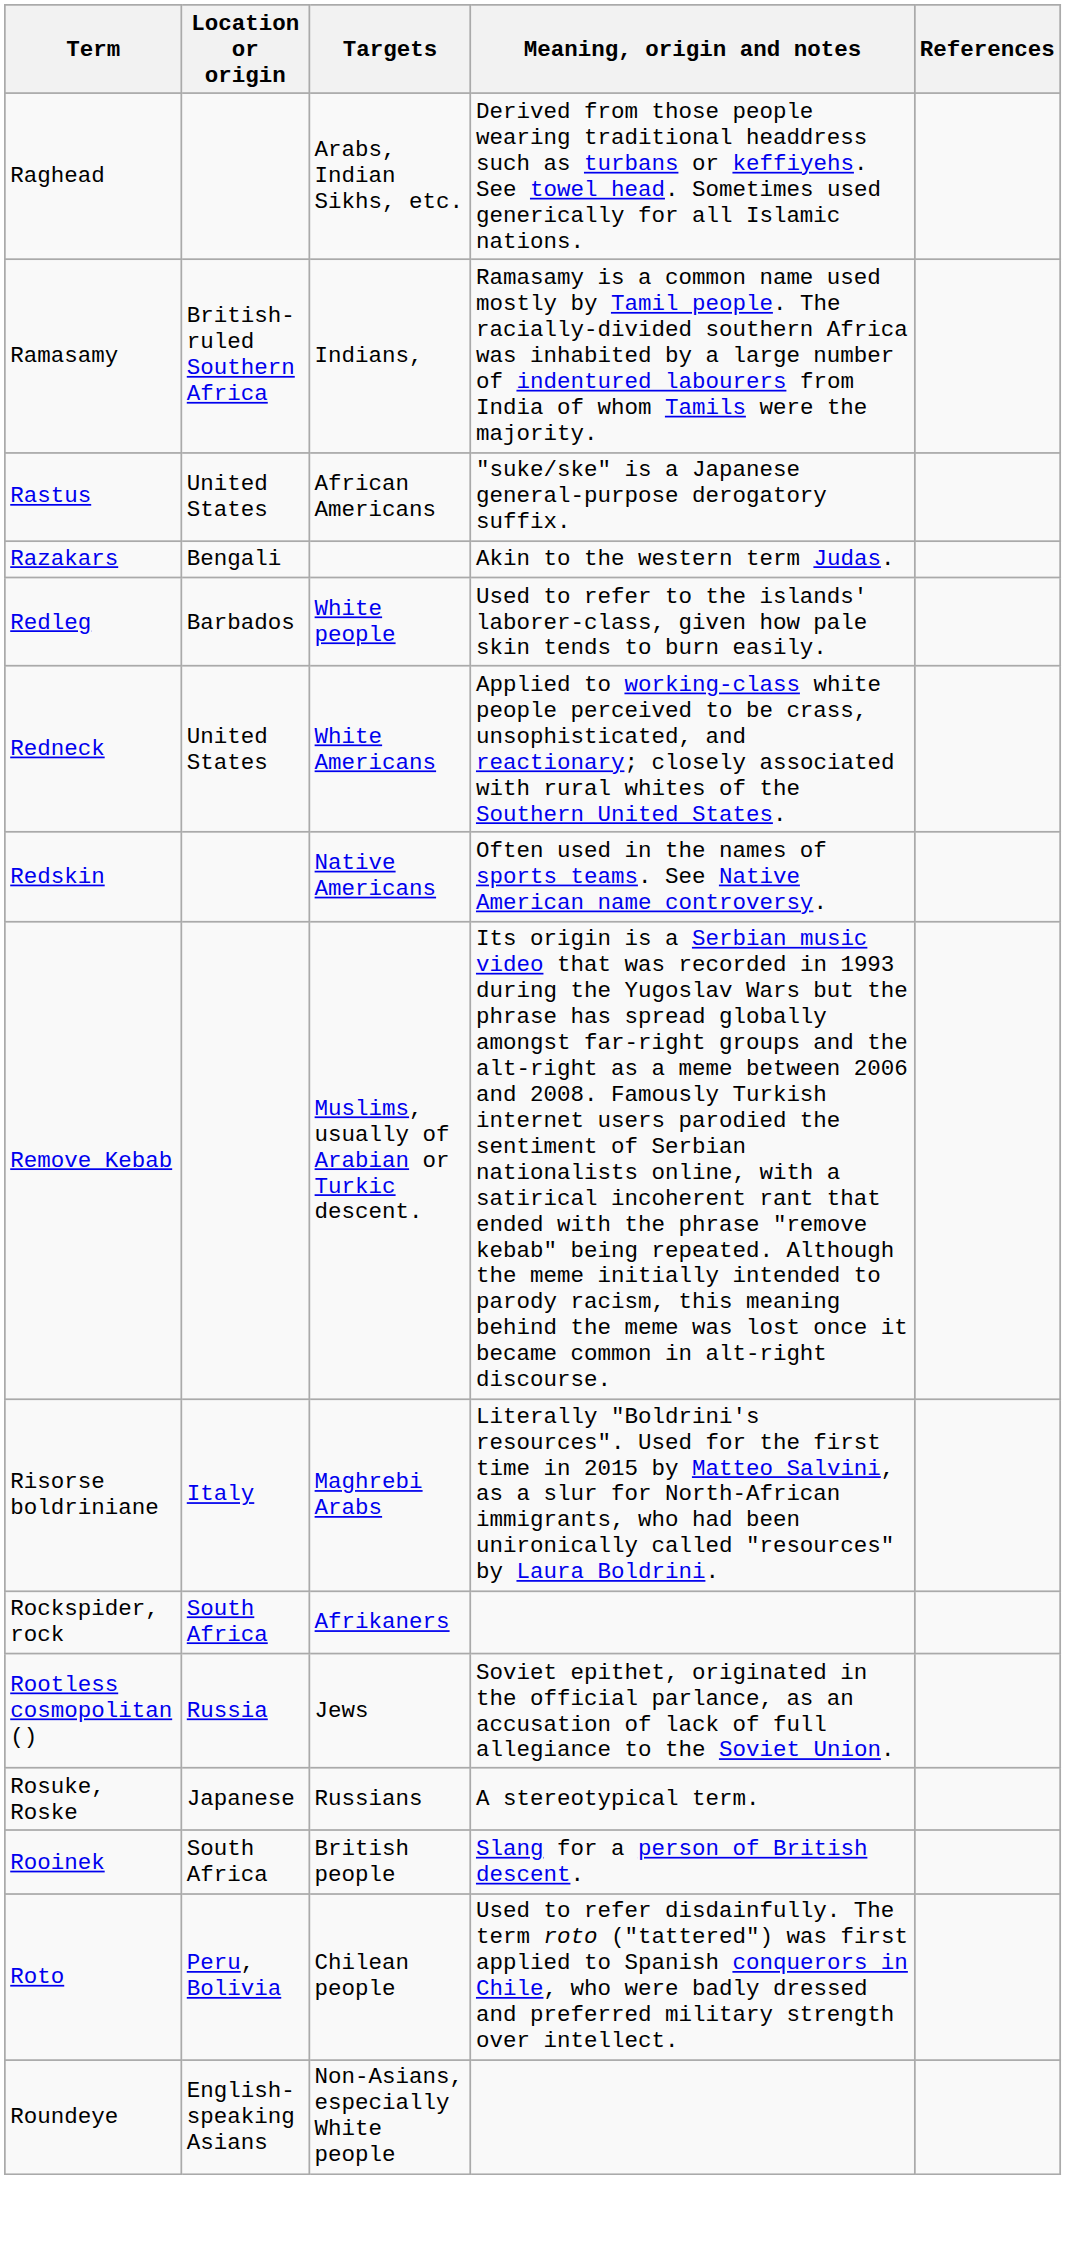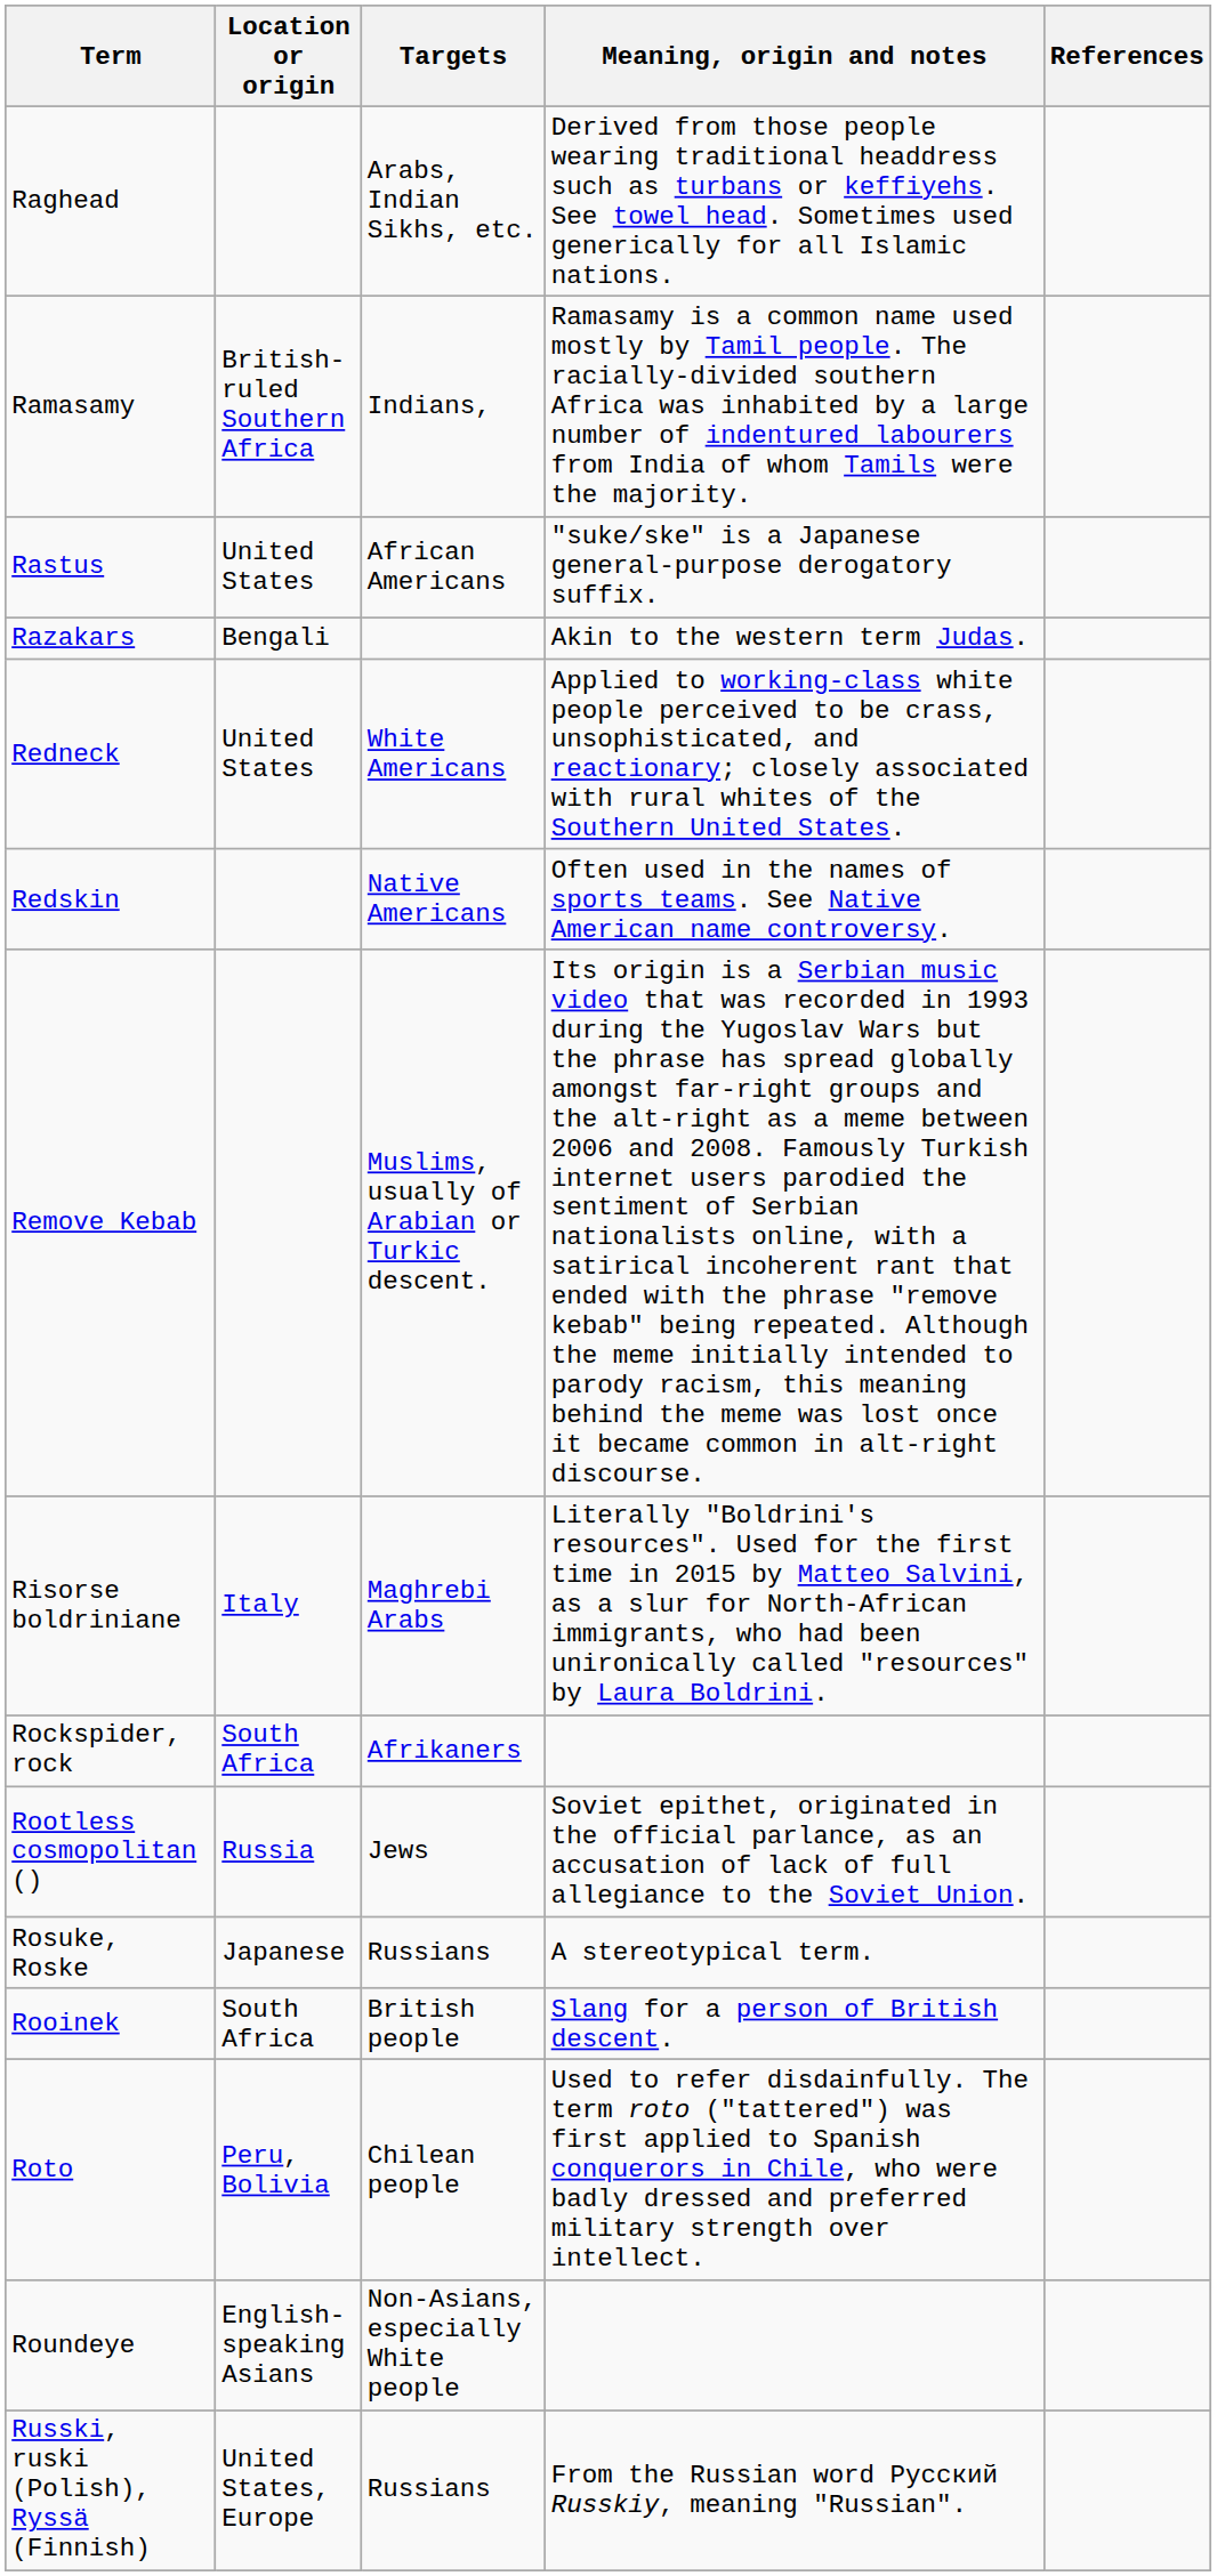- row: Redleg | Barbados | White people | Used to refer to the islands' laborer-class, given how pale skin tends to burn easily.
+ row: Russki, ruski (Polish), Ryssä (Finnish) | United States, Europe | Russians | From the Russian word Русский Russkiy, meaning "Russian".
